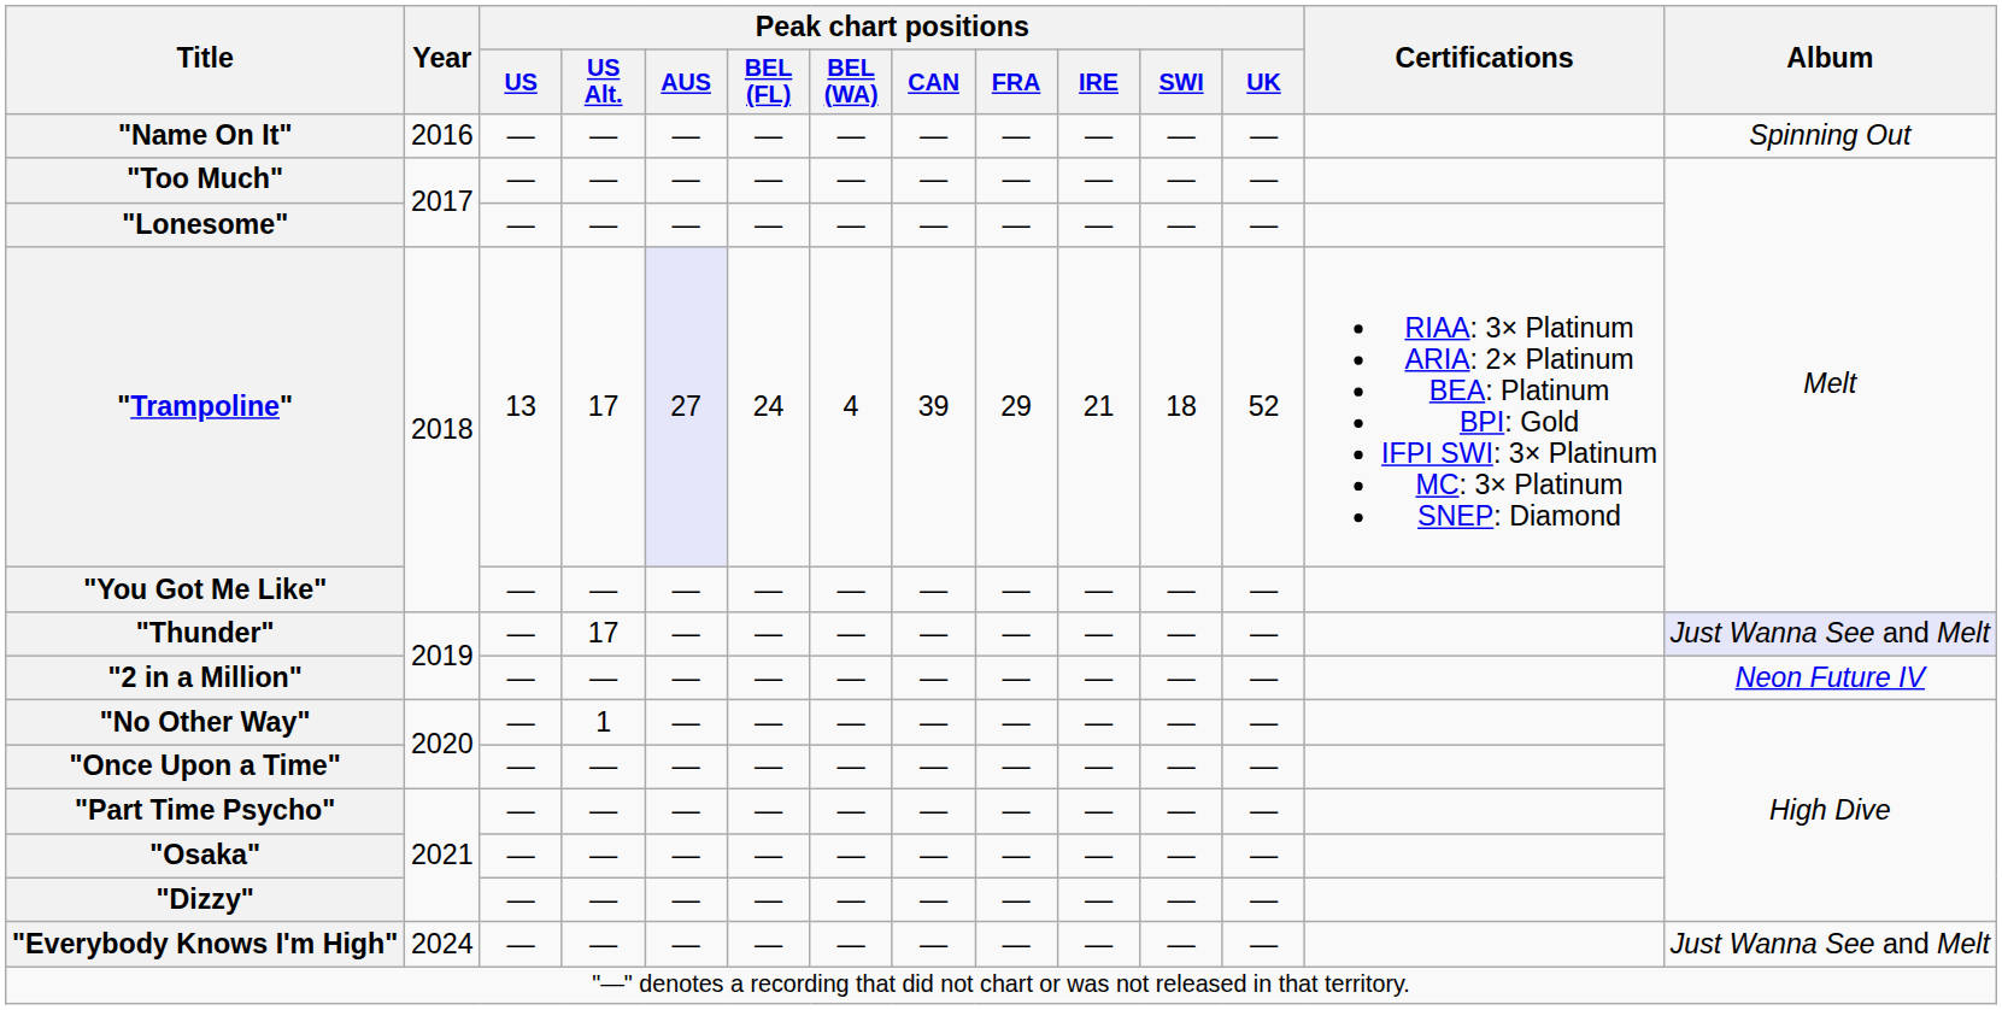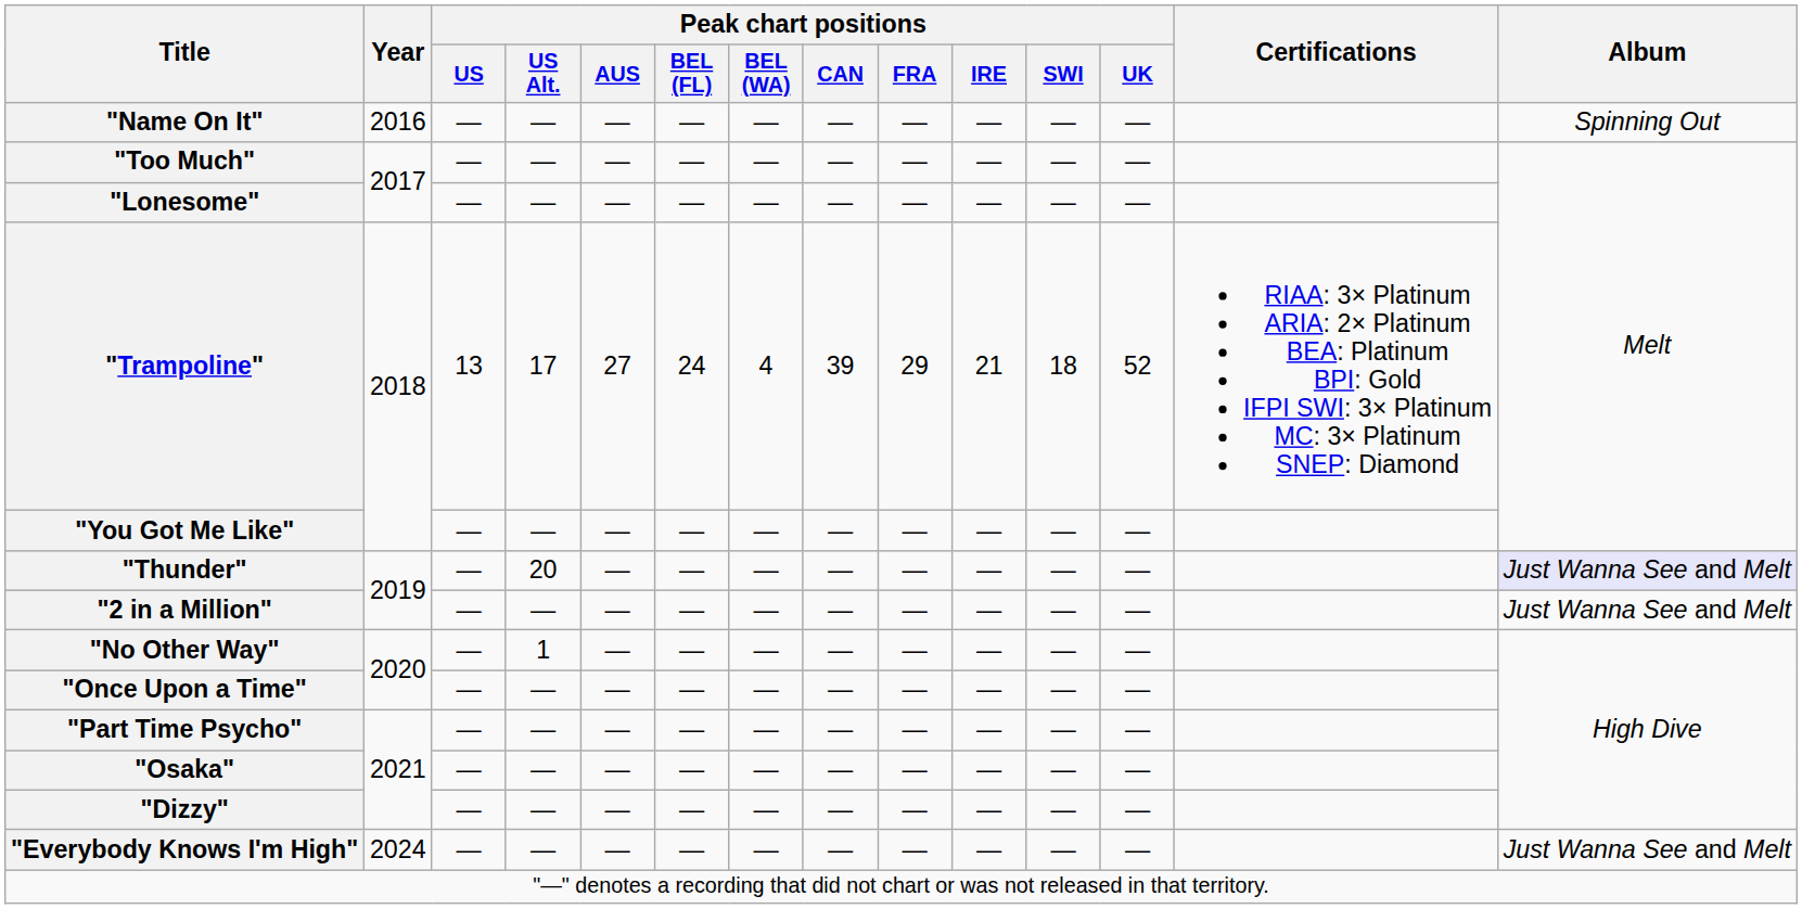"Trampoline" | Peak chart positions / AUS: lavender background -> no background
"Thunder" | Peak chart positions / US Alt.: 17 -> 20
"2 in a Million" | Album: Neon Future IV -> Just Wanna See and Melt
